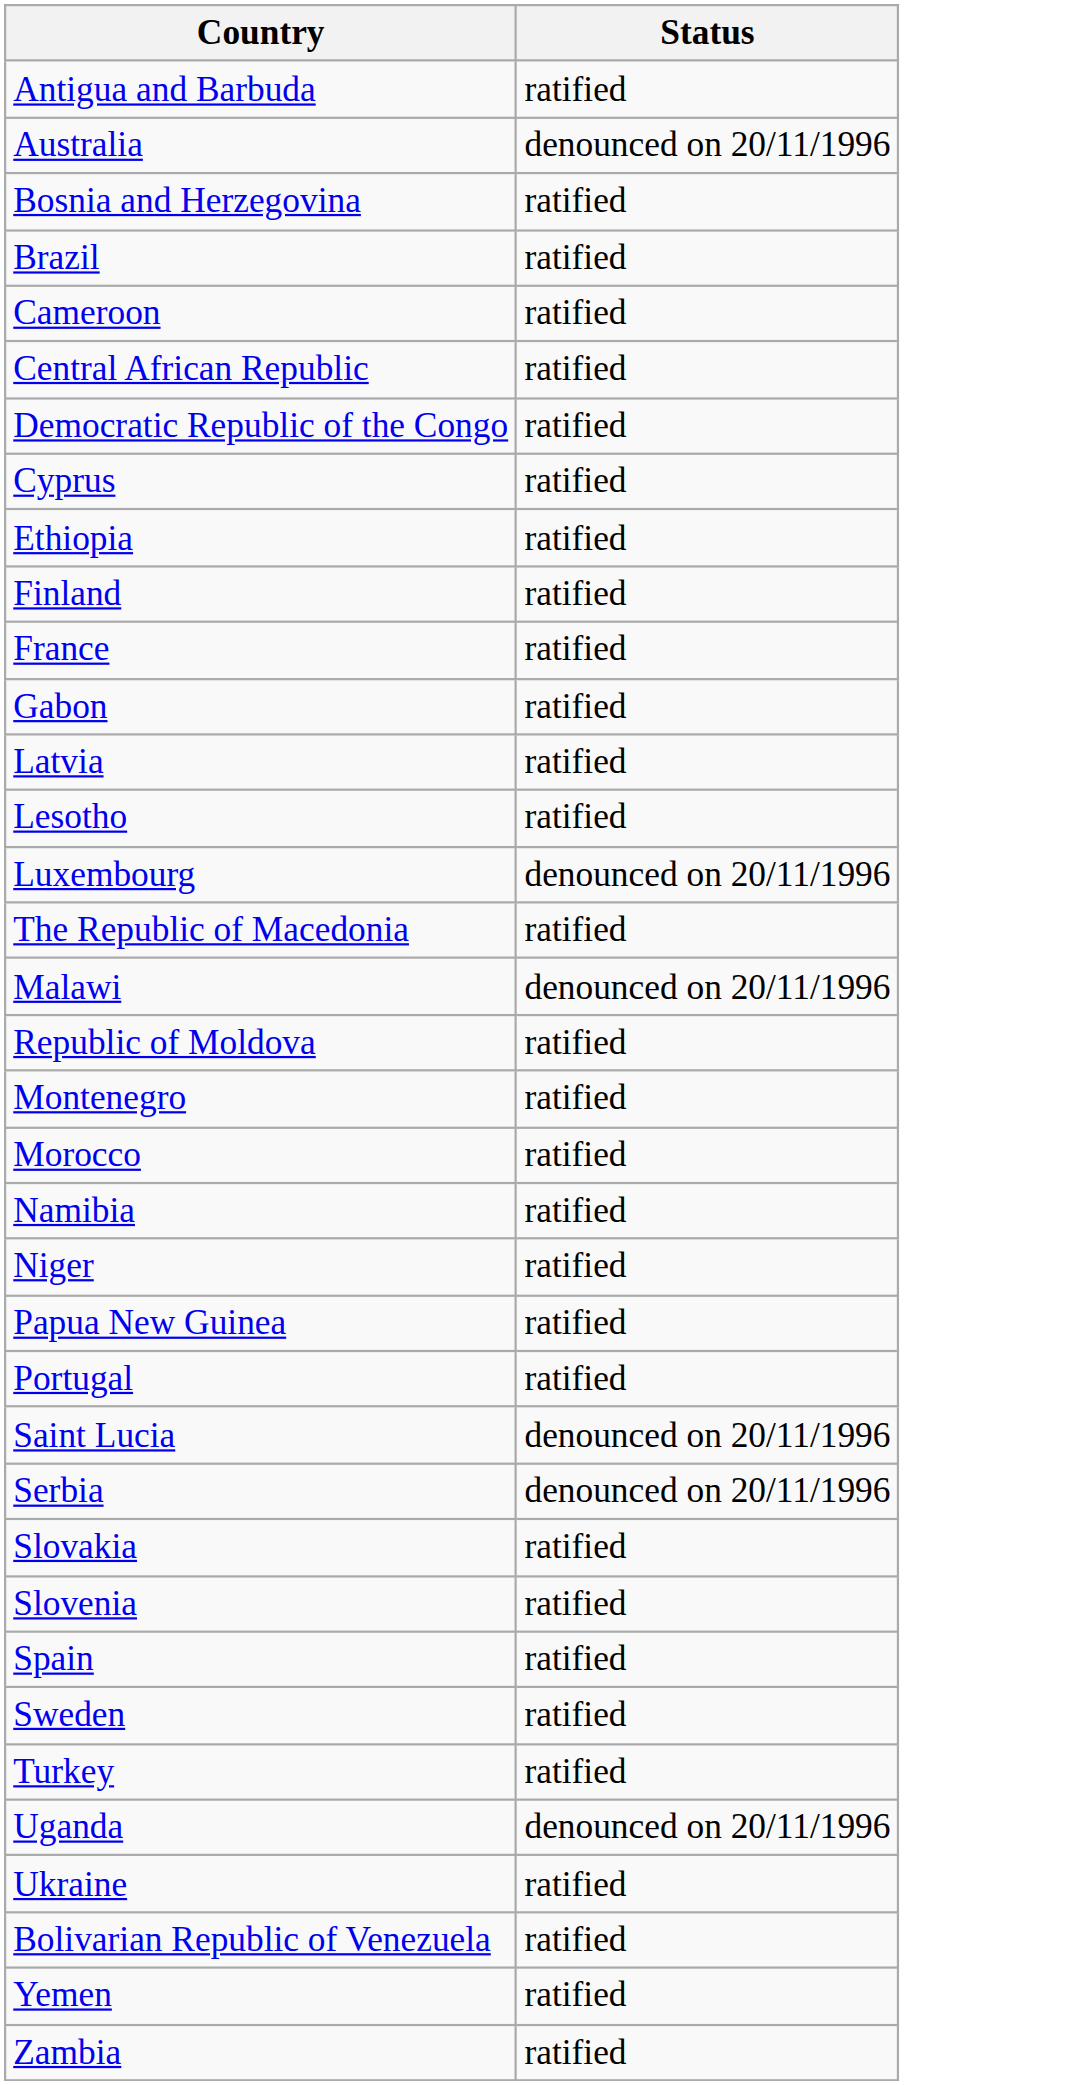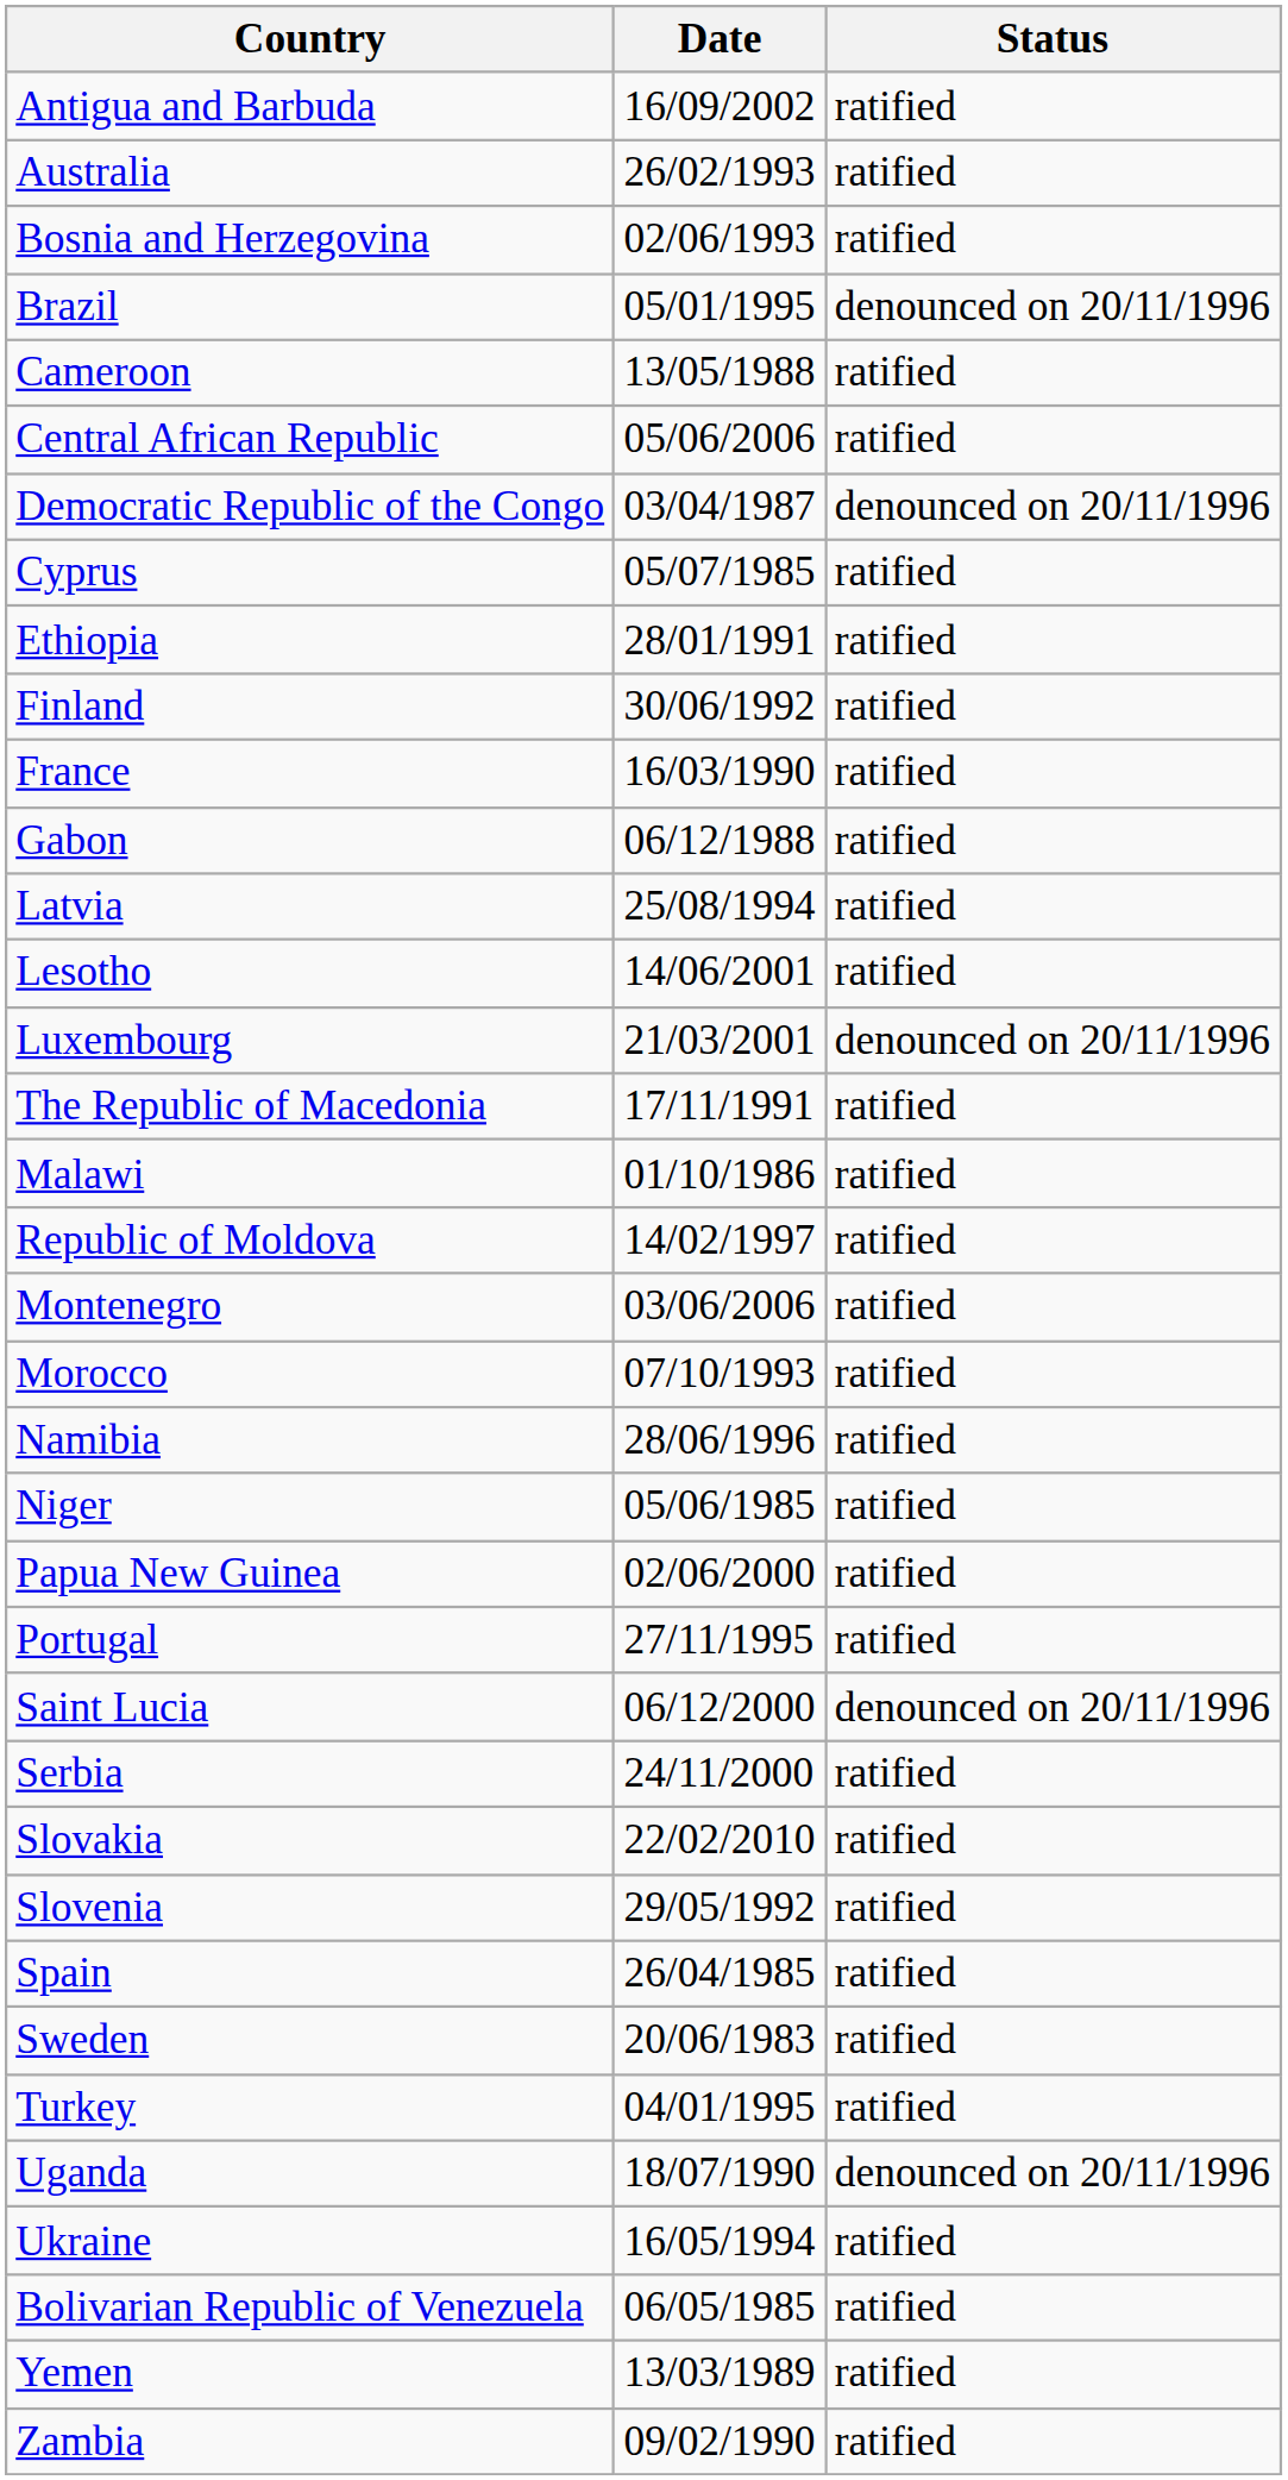+ column: Date | 16/09/2002 | 26/02/1993 | 02/06/1993 | 05/01/1995 | 13/05/1988 | 05/06/2006 | 03/04/1987 | 05/07/1985 | 28/01/1991 | 30/06/1992 | 16/03/1990 | 06/12/1988 | 25/08/1994 | 14/06/2001 | 21/03/2001 | 17/11/1991 | 01/10/1986 | 14/02/1997 | 03/06/2006 | 07/10/1993 | 28/06/1996 | 05/06/1985 | 02/06/2000 | 27/11/1995 | 06/12/2000 | 24/11/2000 | 22/02/2010 | 29/05/1992 | 26/04/1985 | 20/06/1983 | 04/01/1995 | 18/07/1990 | 16/05/1994 | 06/05/1985 | 13/03/1989 | 09/02/1990
Australia | Status: denounced on 20/11/1996 -> ratified
Brazil | Status: ratified -> denounced on 20/11/1996
Democratic Republic of the Congo | Status: ratified -> denounced on 20/11/1996
Malawi | Status: denounced on 20/11/1996 -> ratified
Serbia | Status: denounced on 20/11/1996 -> ratified
